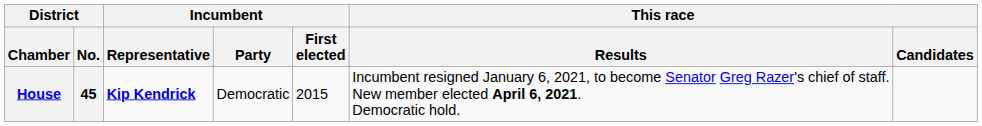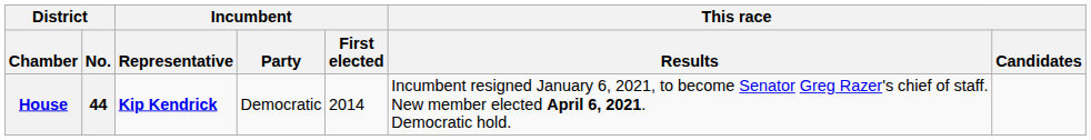House | District / No.: 45 -> 44
House | Incumbent / First elected: 2015 -> 2014
